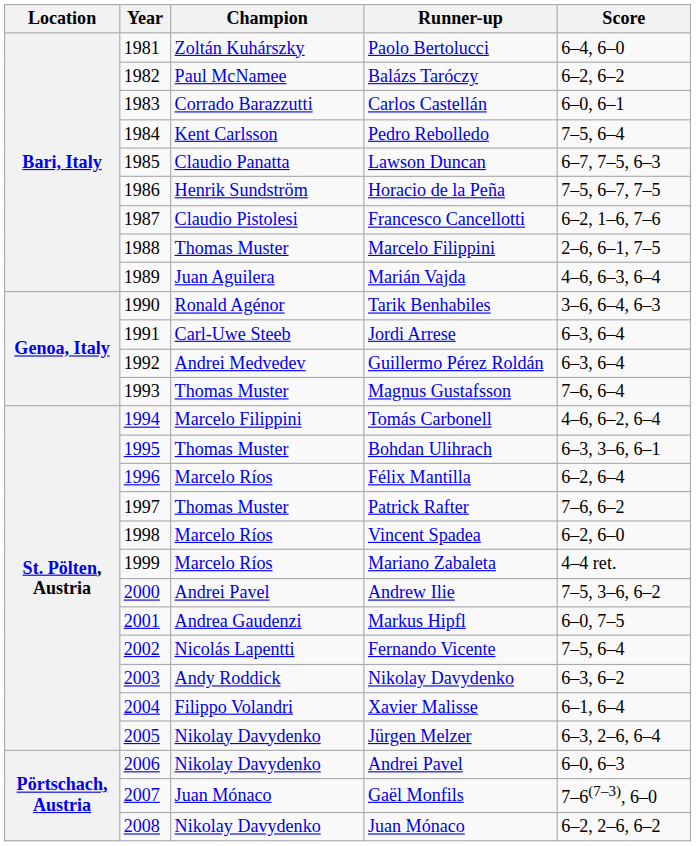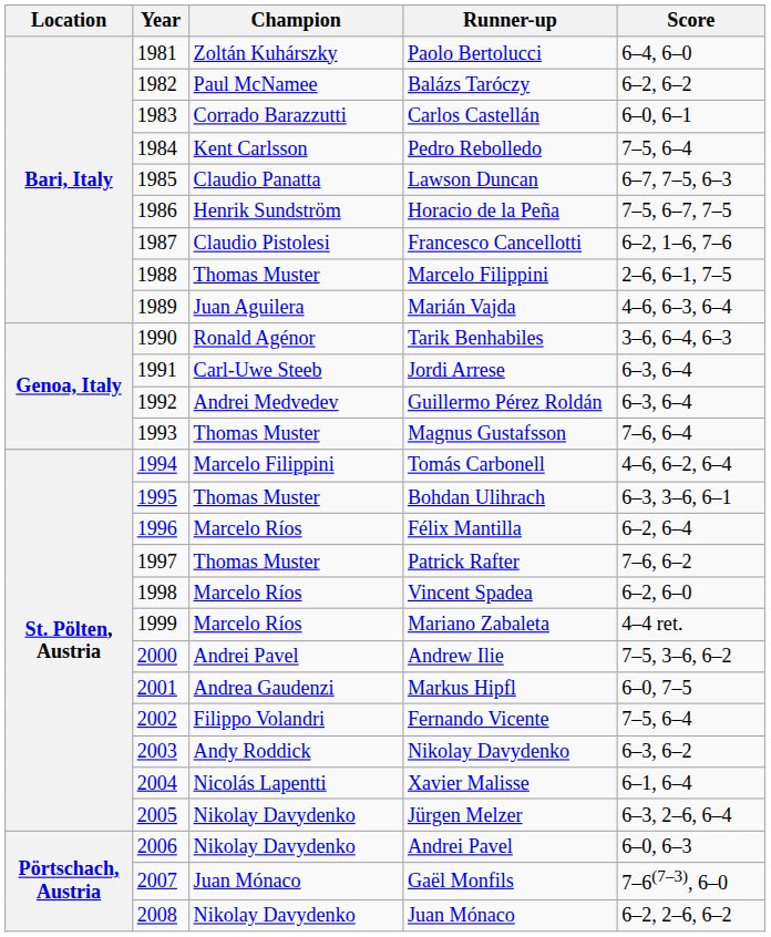Fernando Vicente | Champion: Nicolás Lapentti -> Filippo Volandri
Xavier Malisse | Champion: Filippo Volandri -> Nicolás Lapentti
